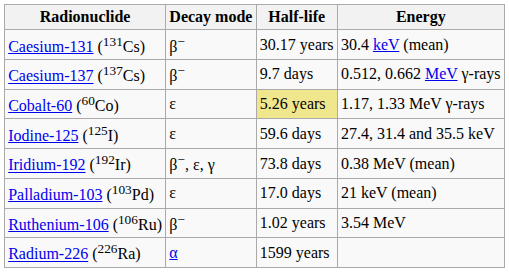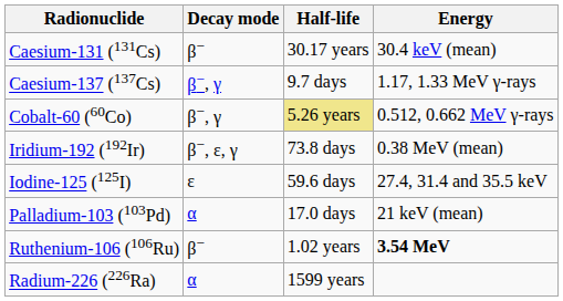Caesium-137 (137Cs) | Decay mode: β− -> β−, γ
Caesium-137 (137Cs) | Energy: 0.512, 0.662 MeV γ-rays -> 1.17, 1.33 MeV γ-rays
Cobalt-60 (60Co) | Decay mode: ε -> β−, γ
Cobalt-60 (60Co) | Energy: 1.17, 1.33 MeV γ-rays -> 0.512, 0.662 MeV γ-rays
rows swapped: Iridium-192 (192Ir) <-> Iodine-125 (125I)
Palladium-103 (103Pd) | Decay mode: ε -> α
Ruthenium-106 (106Ru) | Energy: normal -> bold
